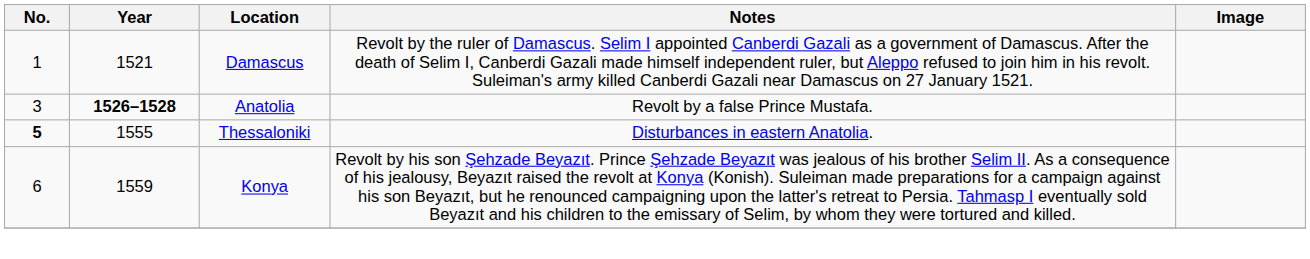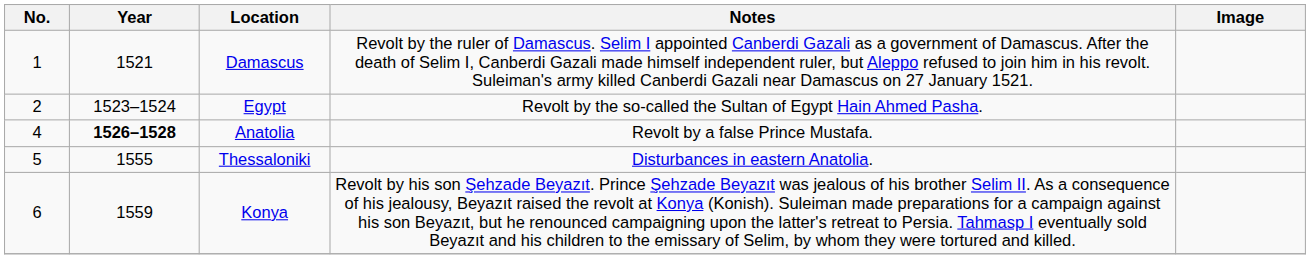+ row: 2 | 1523–1524 | Egypt | Revolt by the so-called the Sultan of Egypt Hain Ahmed Pasha.
Anatolia | No.: 3 -> 4
Thessaloniki | No.: bold -> normal
